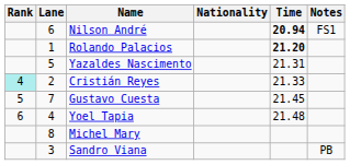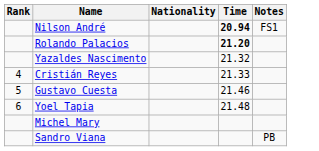- column: Lane | 6 | 1 | 5 | 2 | 7 | 4 | 8 | 3
Yazaldes Nascimento | Time: 21.31 -> 21.32
Cristián Reyes | Rank: paleturquoise background -> no background
Gustavo Cuesta | Time: 21.45 -> 21.46
